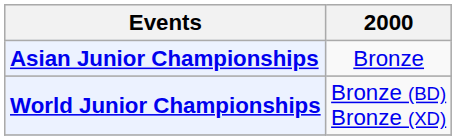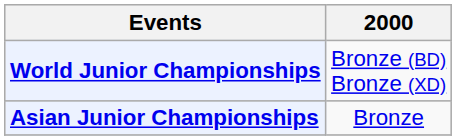rows swapped: Asian Junior Championships <-> World Junior Championships
